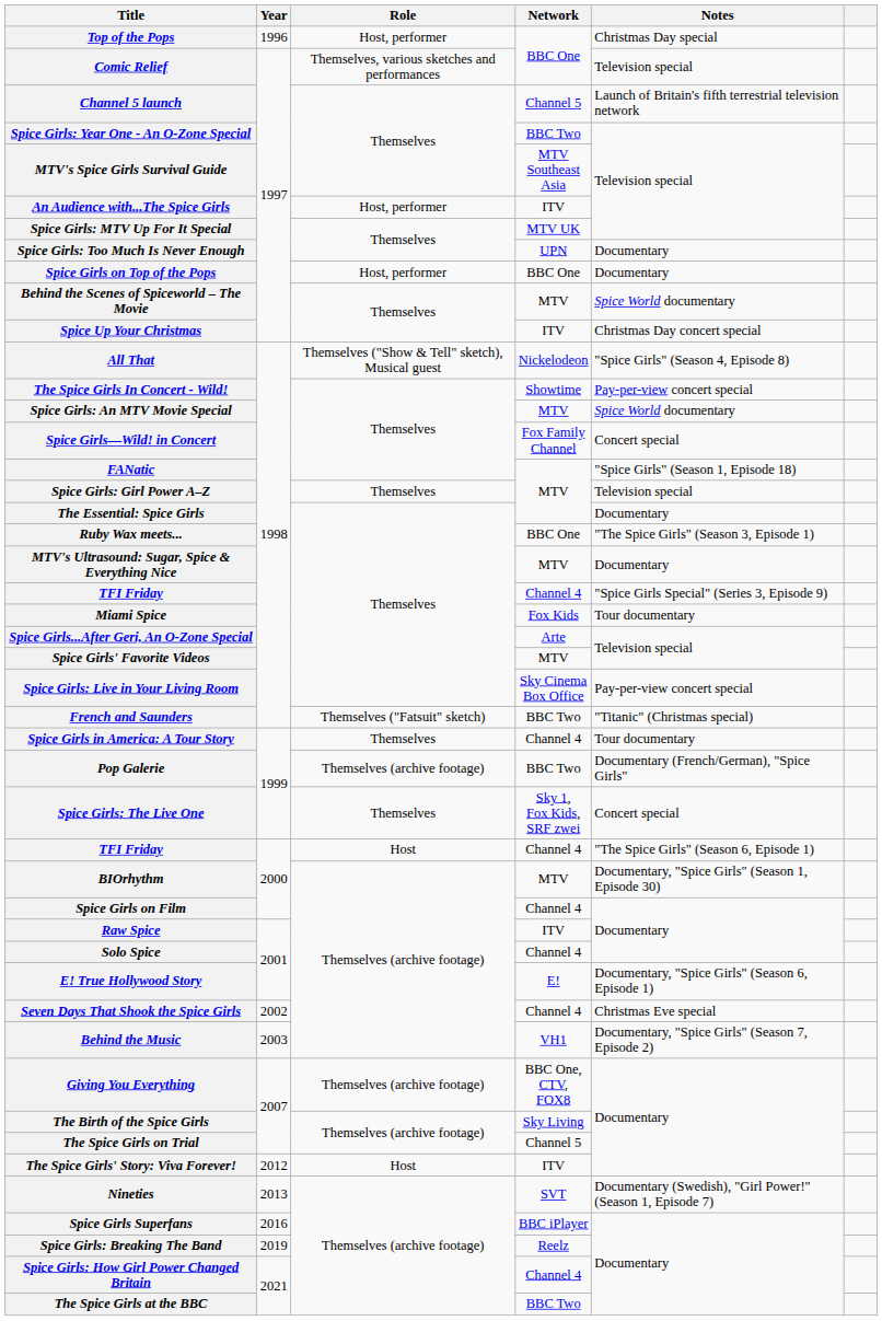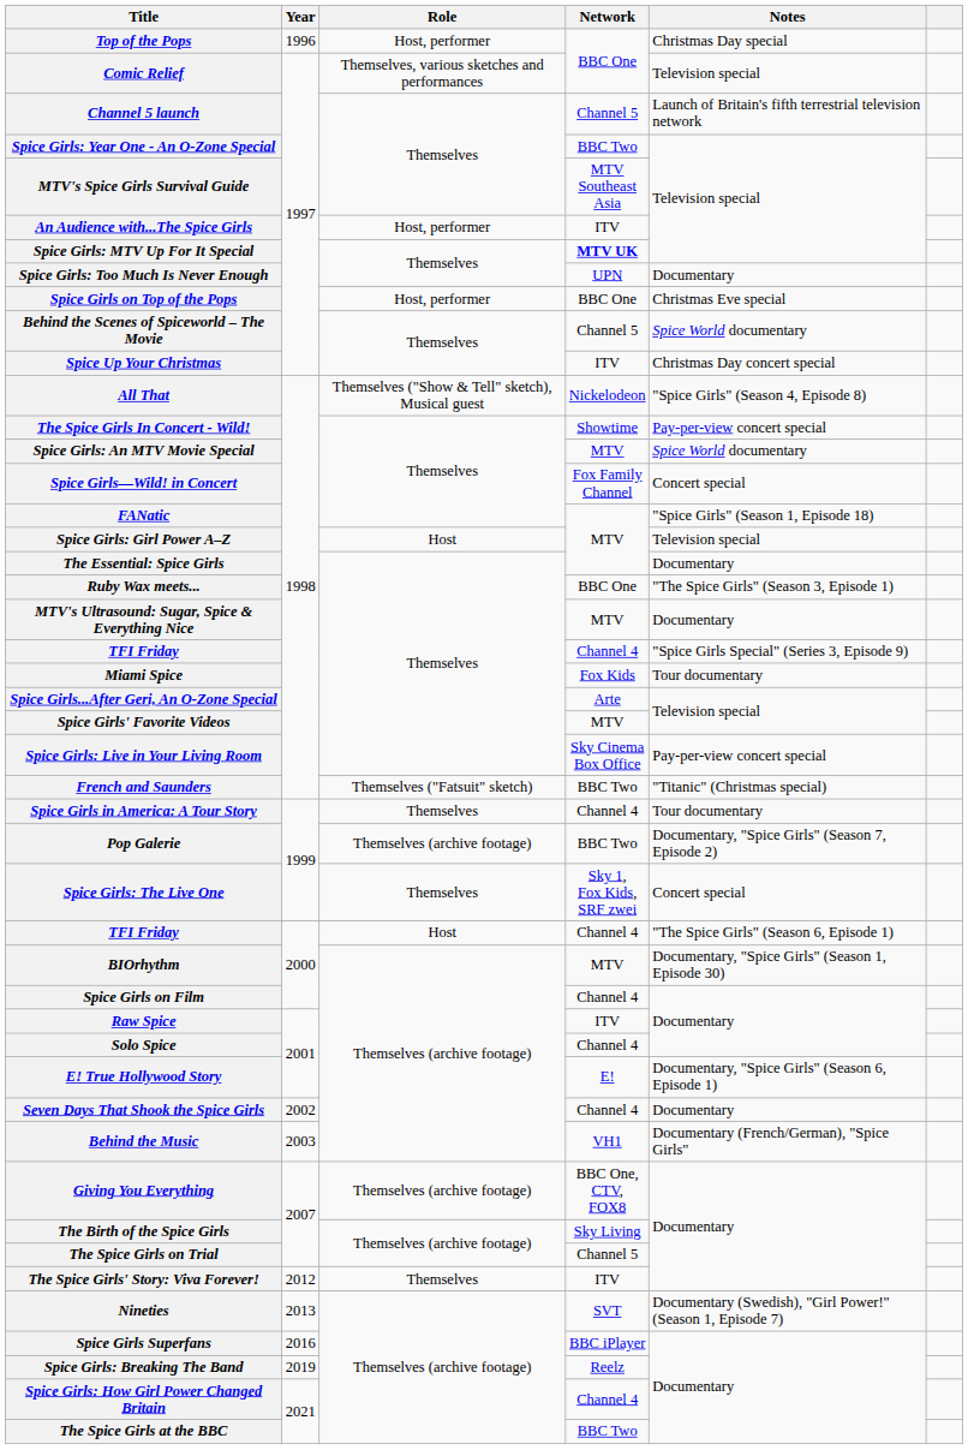Spice Girls: MTV Up For It Special | Network: normal -> bold
Spice Girls on Top of the Pops | Notes: Documentary -> Christmas Eve special
Behind the Scenes of Spiceworld – The Movie | Network: MTV -> Channel 5
Spice Girls: Girl Power A–Z | Role: Themselves -> Host
Pop Galerie | Notes: Documentary (French/German), "Spice Girls" -> Documentary, "Spice Girls" (Season 7, Episode 2)
Seven Days That Shook the Spice Girls | Notes: Christmas Eve special -> Documentary
Behind the Music | Notes: Documentary, "Spice Girls" (Season 7, Episode 2) -> Documentary (French/German), "Spice Girls"
The Spice Girls' Story: Viva Forever! | Role: Host -> Themselves
